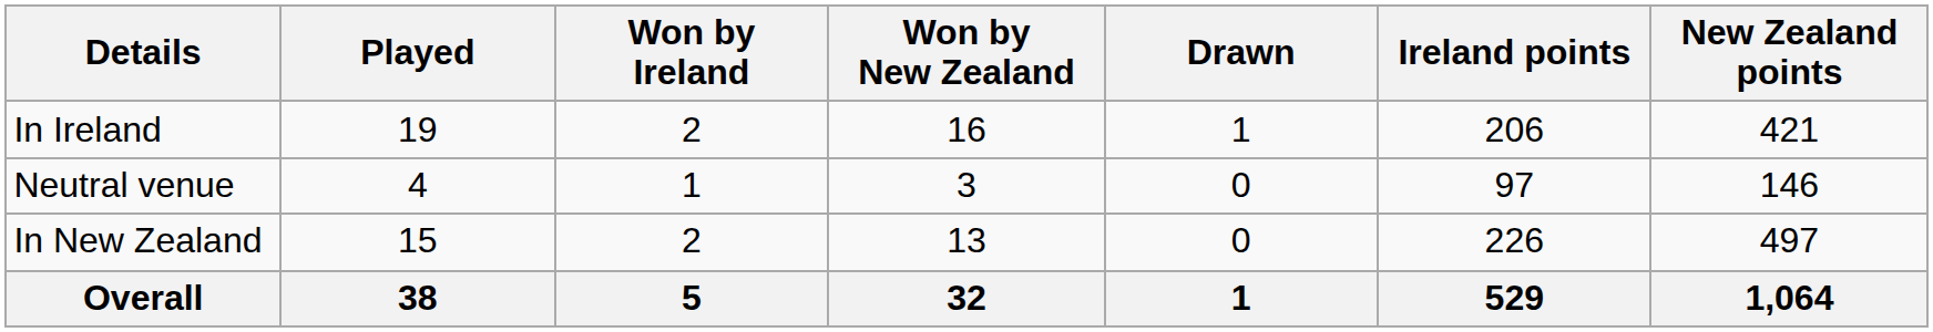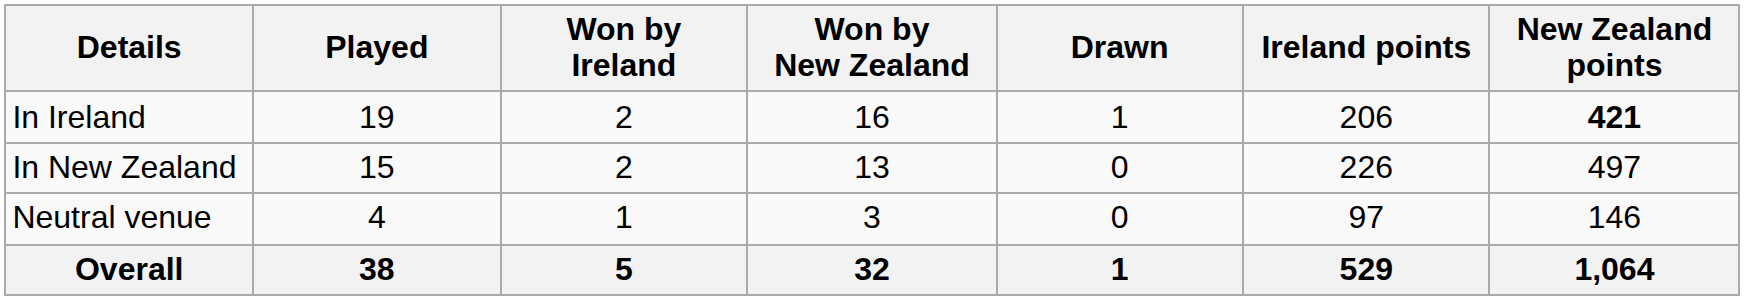In Ireland | New Zealand points: normal -> bold
rows swapped: In New Zealand <-> Neutral venue
